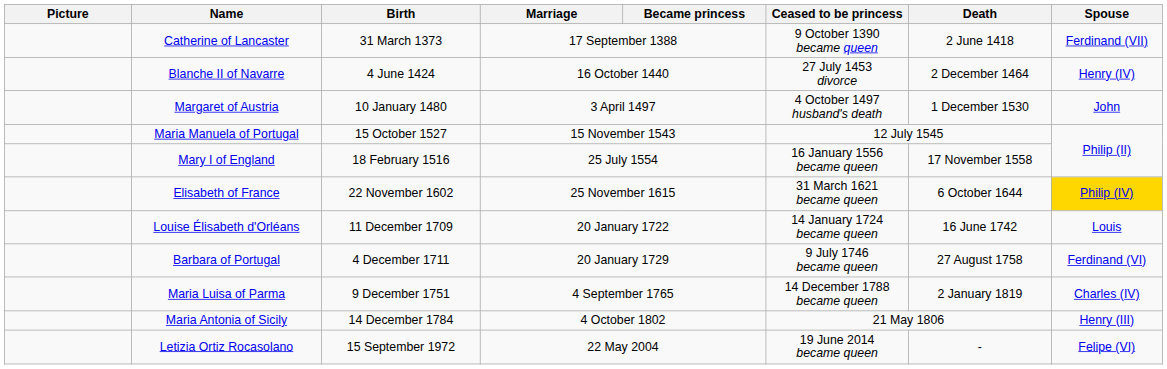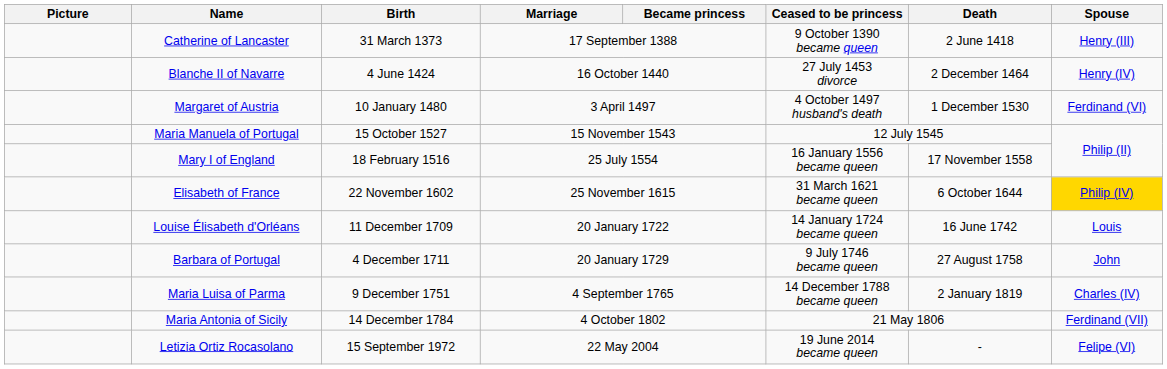Catherine of Lancaster | Spouse: Ferdinand (VII) -> Henry (III)
Margaret of Austria | Spouse: John -> Ferdinand (VI)
Barbara of Portugal | Spouse: Ferdinand (VI) -> John
Maria Antonia of Sicily | Spouse: Henry (III) -> Ferdinand (VII)
